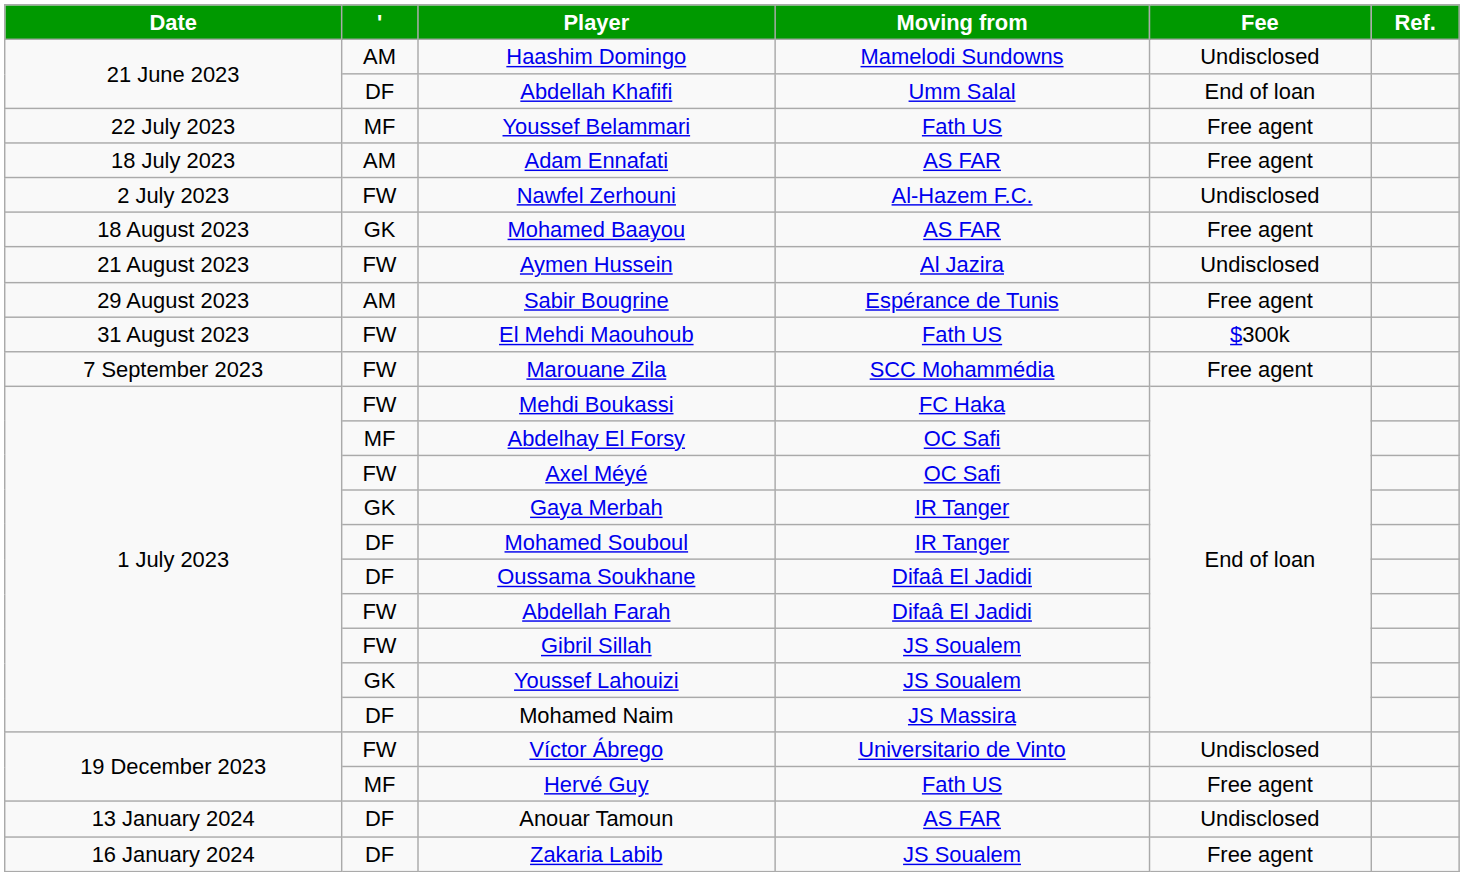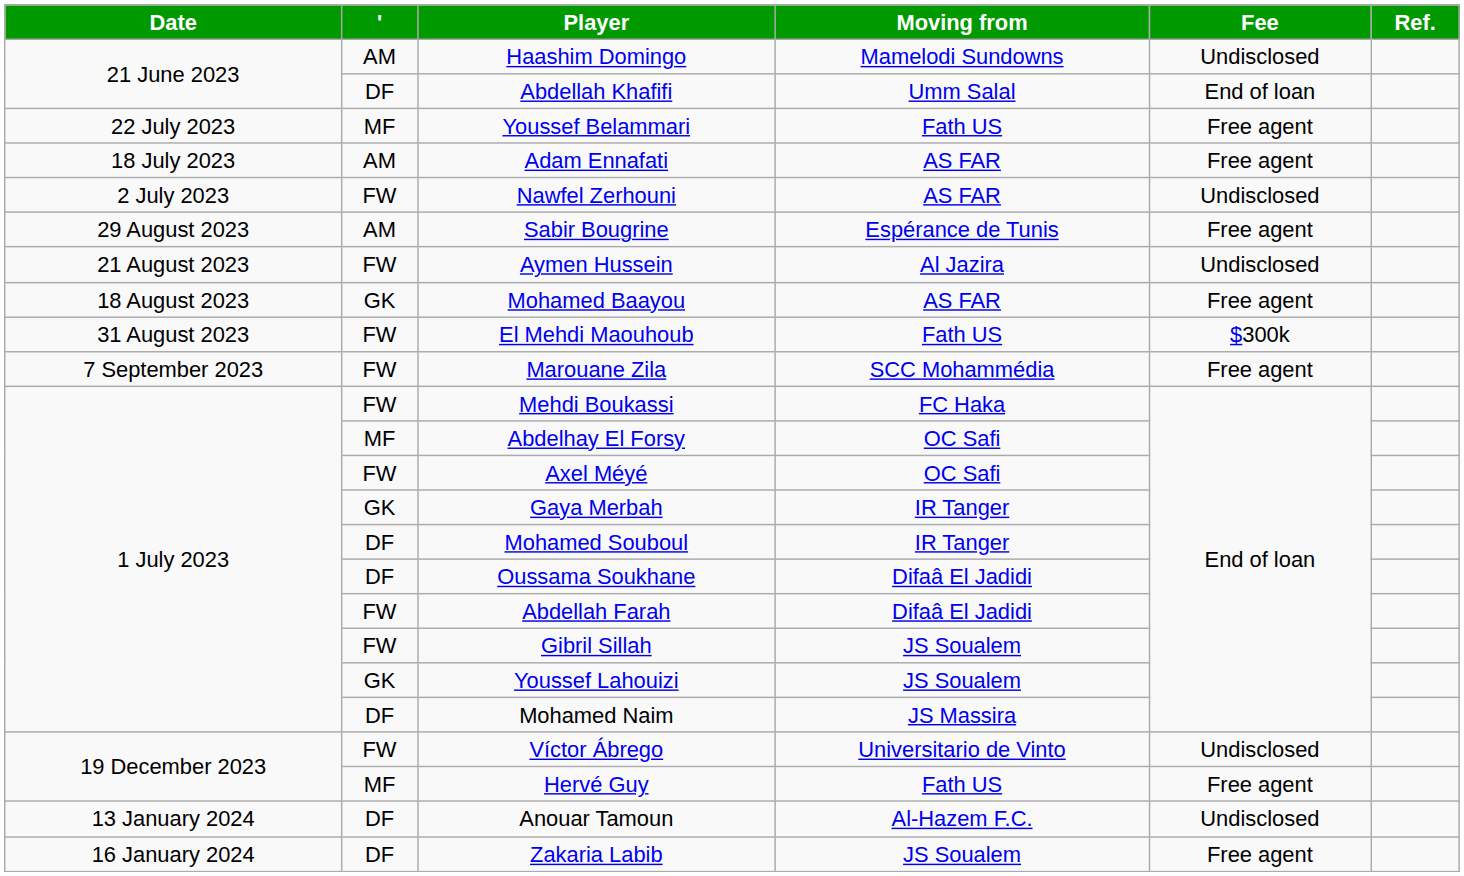Nawfel Zerhouni | Moving from: Al-Hazem F.C. -> AS FAR
rows swapped: Mohamed Baayou <-> Sabir Bougrine
Anouar Tamoun | Moving from: AS FAR -> Al-Hazem F.C.
